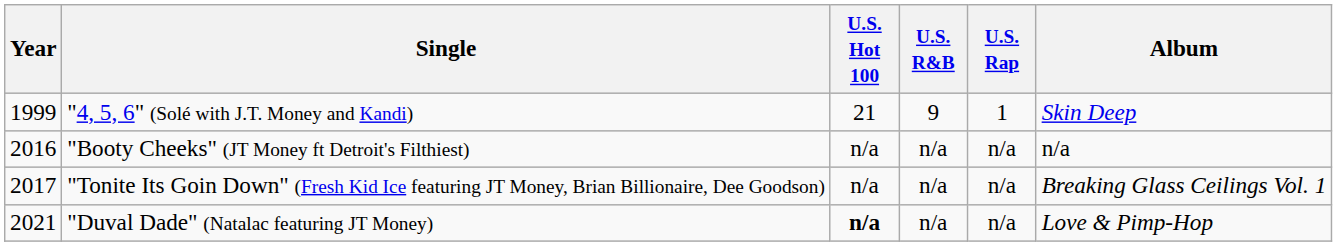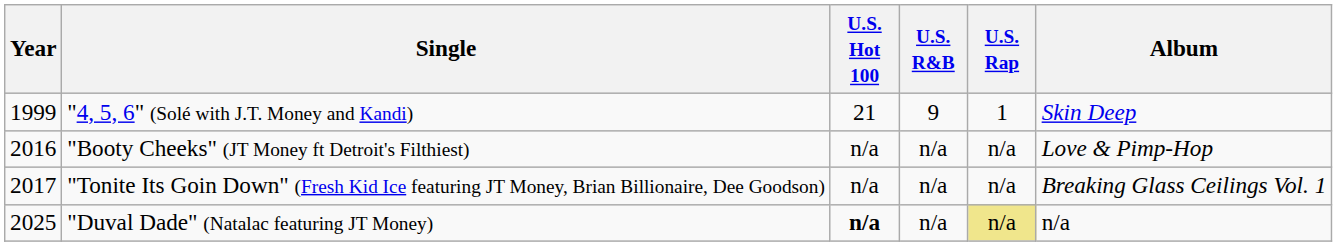"Booty Cheeks" (JT Money ft Detroit's Filthiest) | Album: n/a -> Love & Pimp-Hop
"Duval Dade" (Natalac featuring JT Money) | Year: 2021 -> 2025
"Duval Dade" (Natalac featuring JT Money) | U.S. Rap: no background -> khaki background
"Duval Dade" (Natalac featuring JT Money) | Album: Love & Pimp-Hop -> n/a
